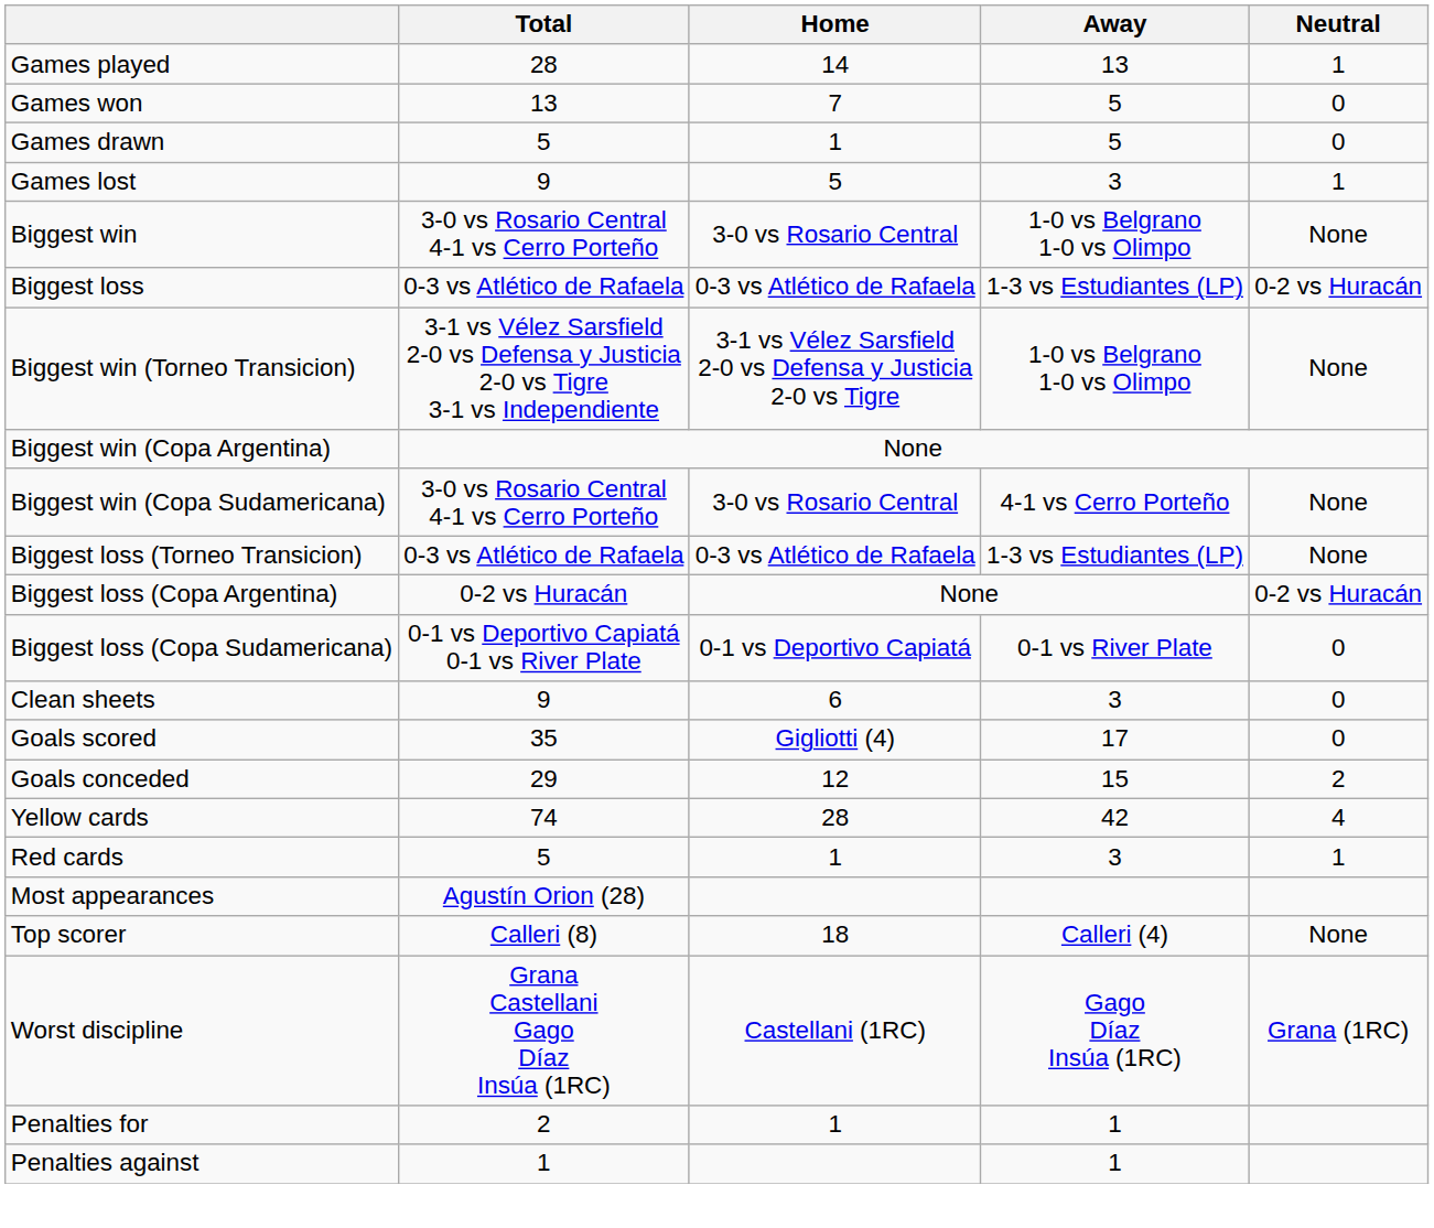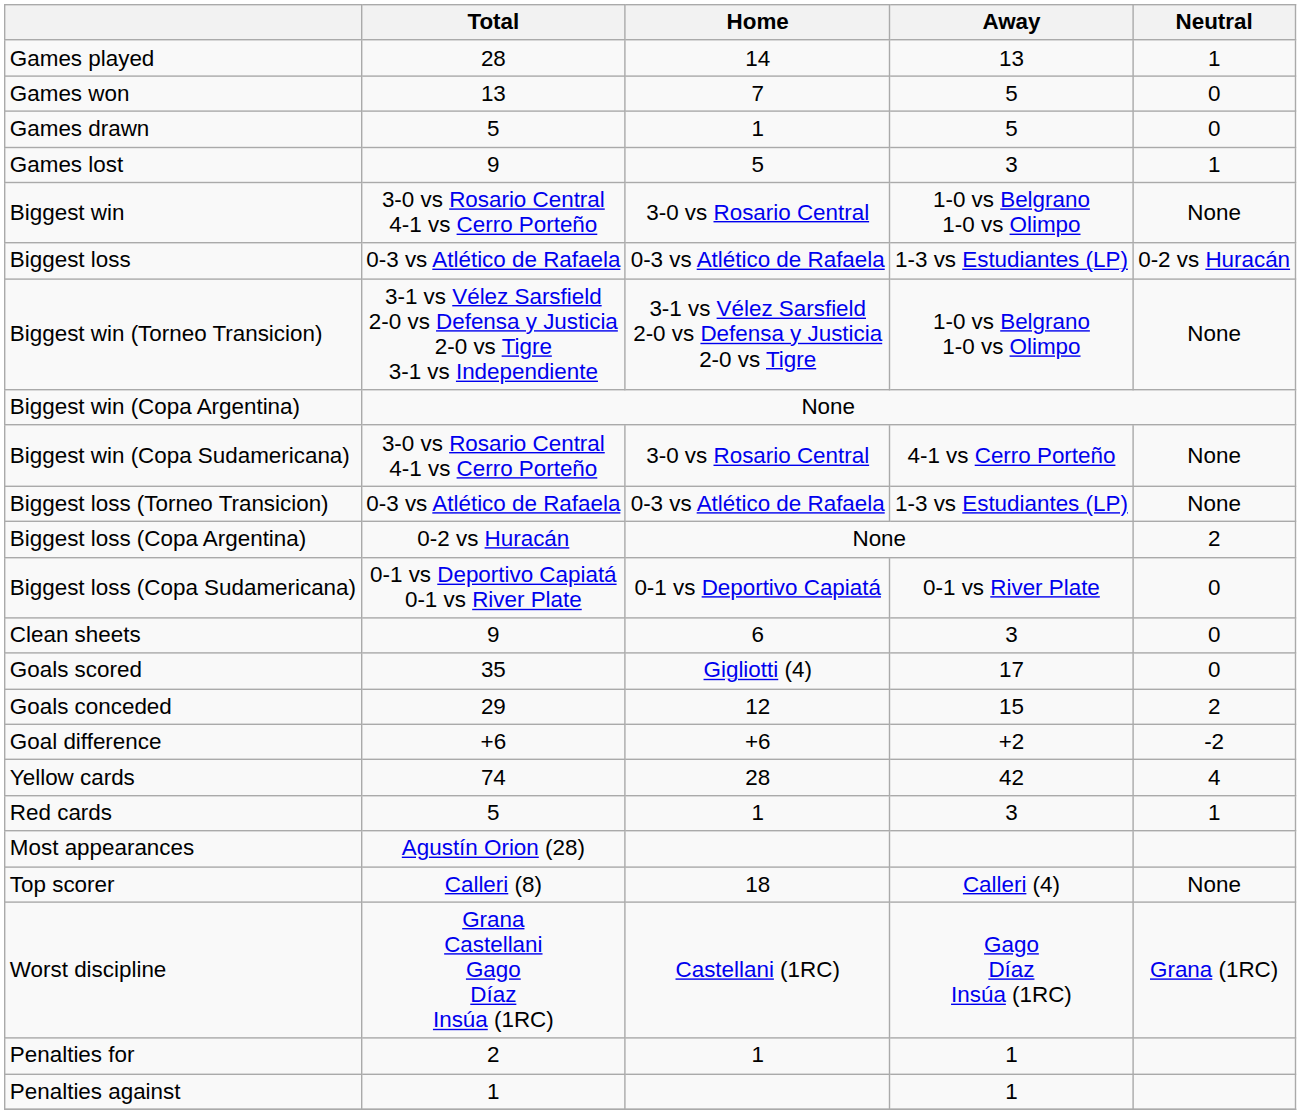Biggest loss (Copa Argentina) | Neutral: 0-2 vs Huracán -> 2
+ row: Goal difference | +6 | +6 | +2 | -2
